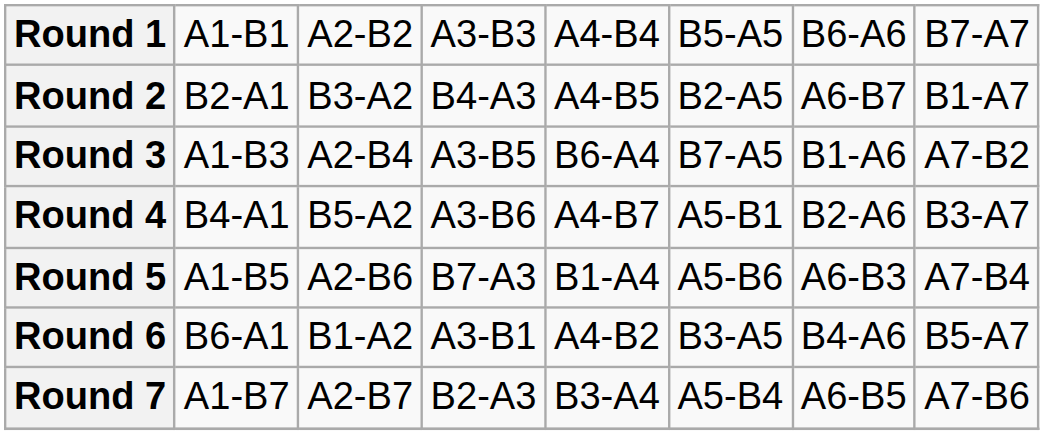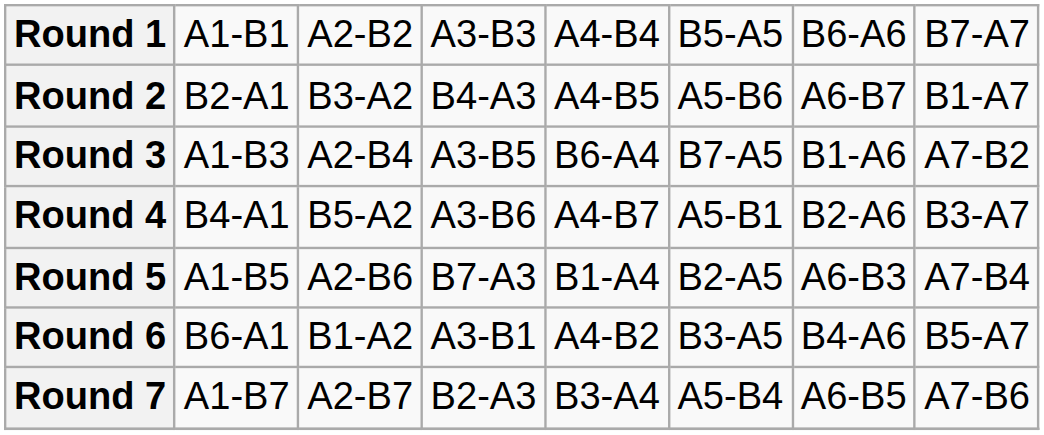Round 2 | column 6: B2-A5 -> A5-B6
Round 5 | column 6: A5-B6 -> B2-A5
